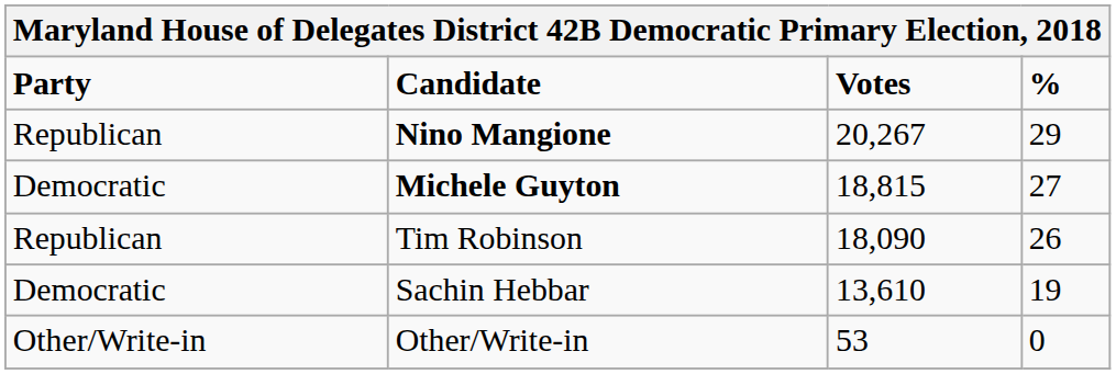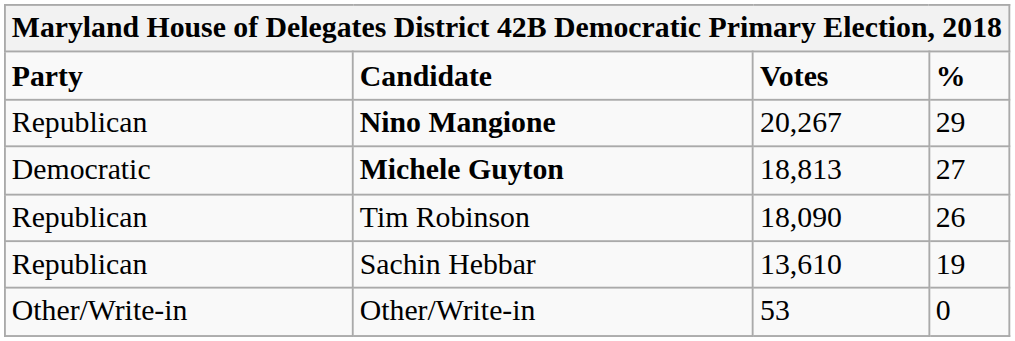Michele Guyton | Votes: 18,815 -> 18,813
Sachin Hebbar | Party: Democratic -> Republican
